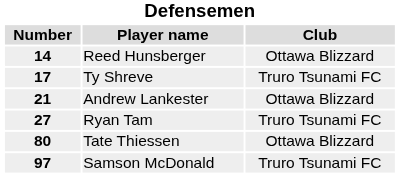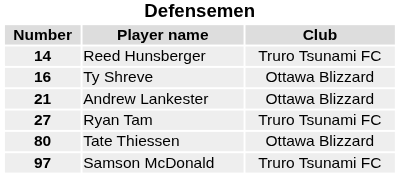Reed Hunsberger | Club: Ottawa Blizzard -> Truro Tsunami FC
Ty Shreve | Number: 17 -> 16
Ty Shreve | Club: Truro Tsunami FC -> Ottawa Blizzard
